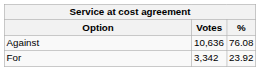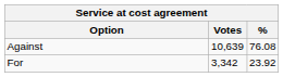Against | Votes: 10,636 -> 10,639
